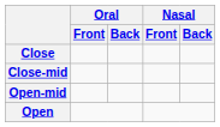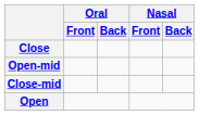rows swapped: Close-mid <-> Open-mid
